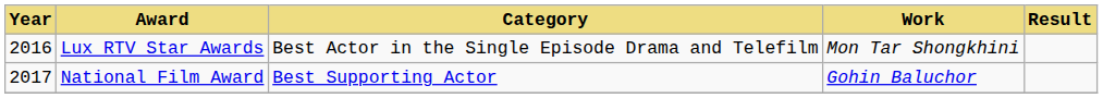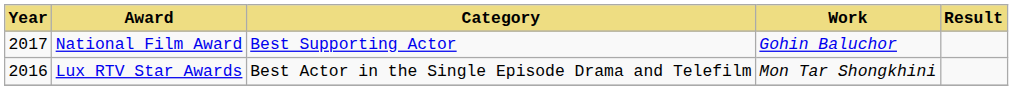rows swapped: Lux RTV Star Awards <-> National Film Award
